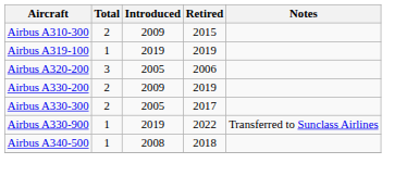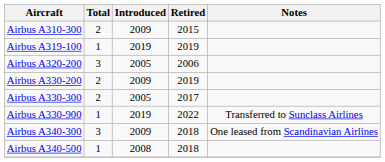+ row: Airbus A340-300 | 3 | 2009 | 2018 | One leased from Scandinavian Airlines
